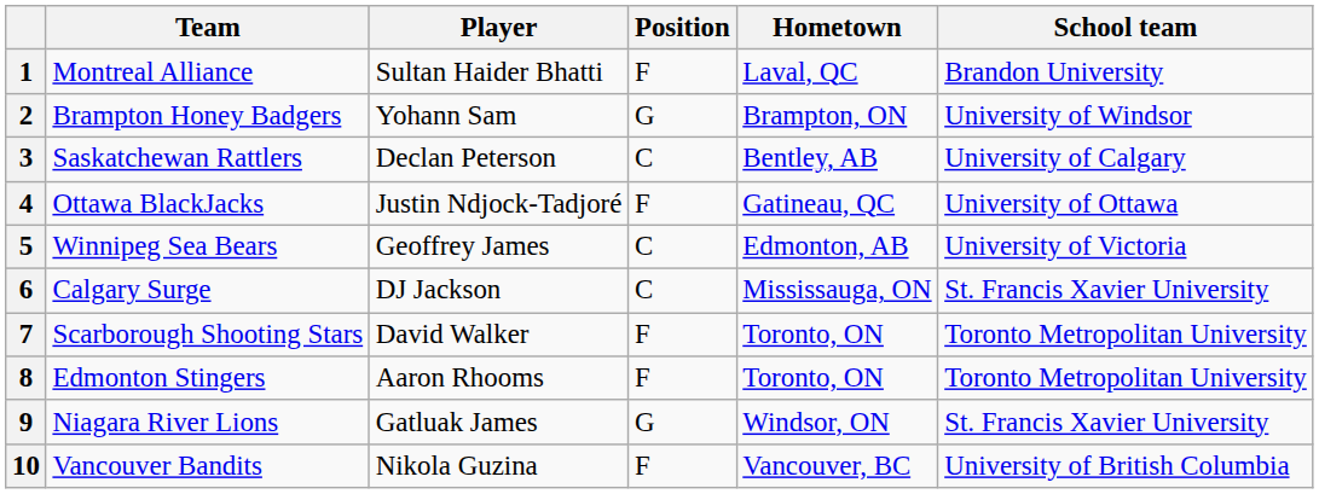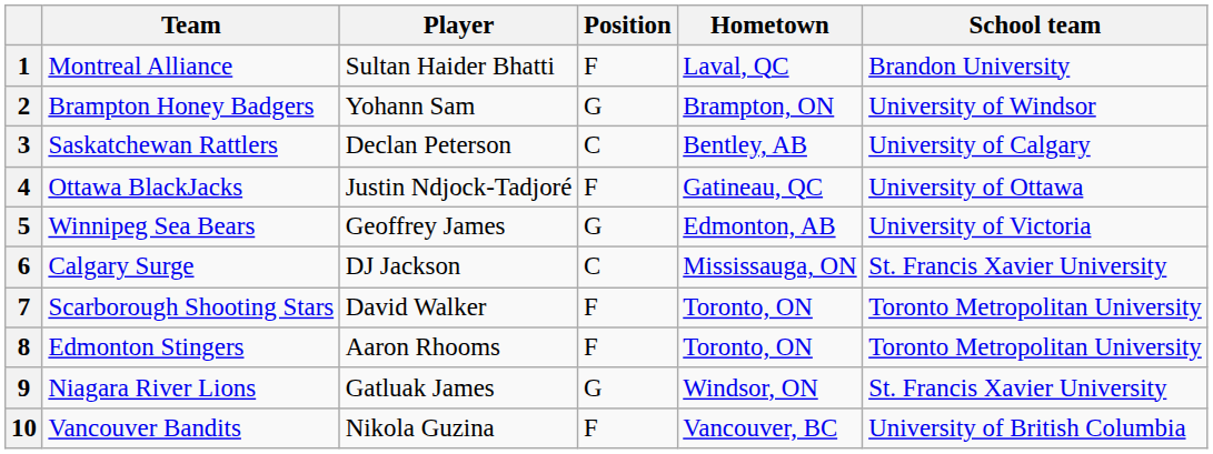5 | Position: C -> G
